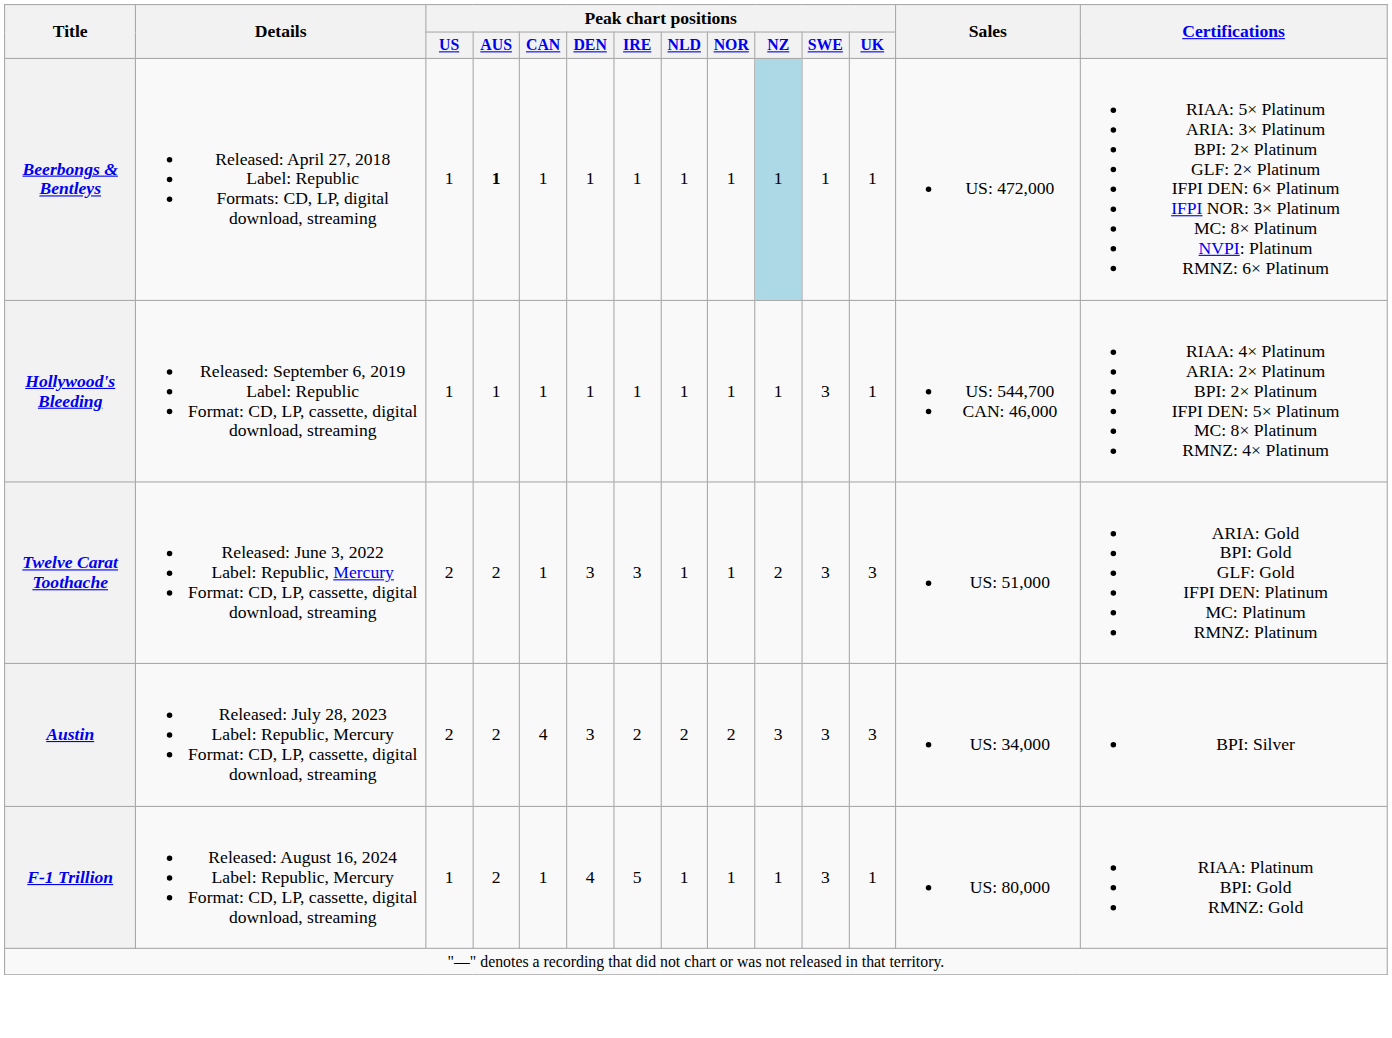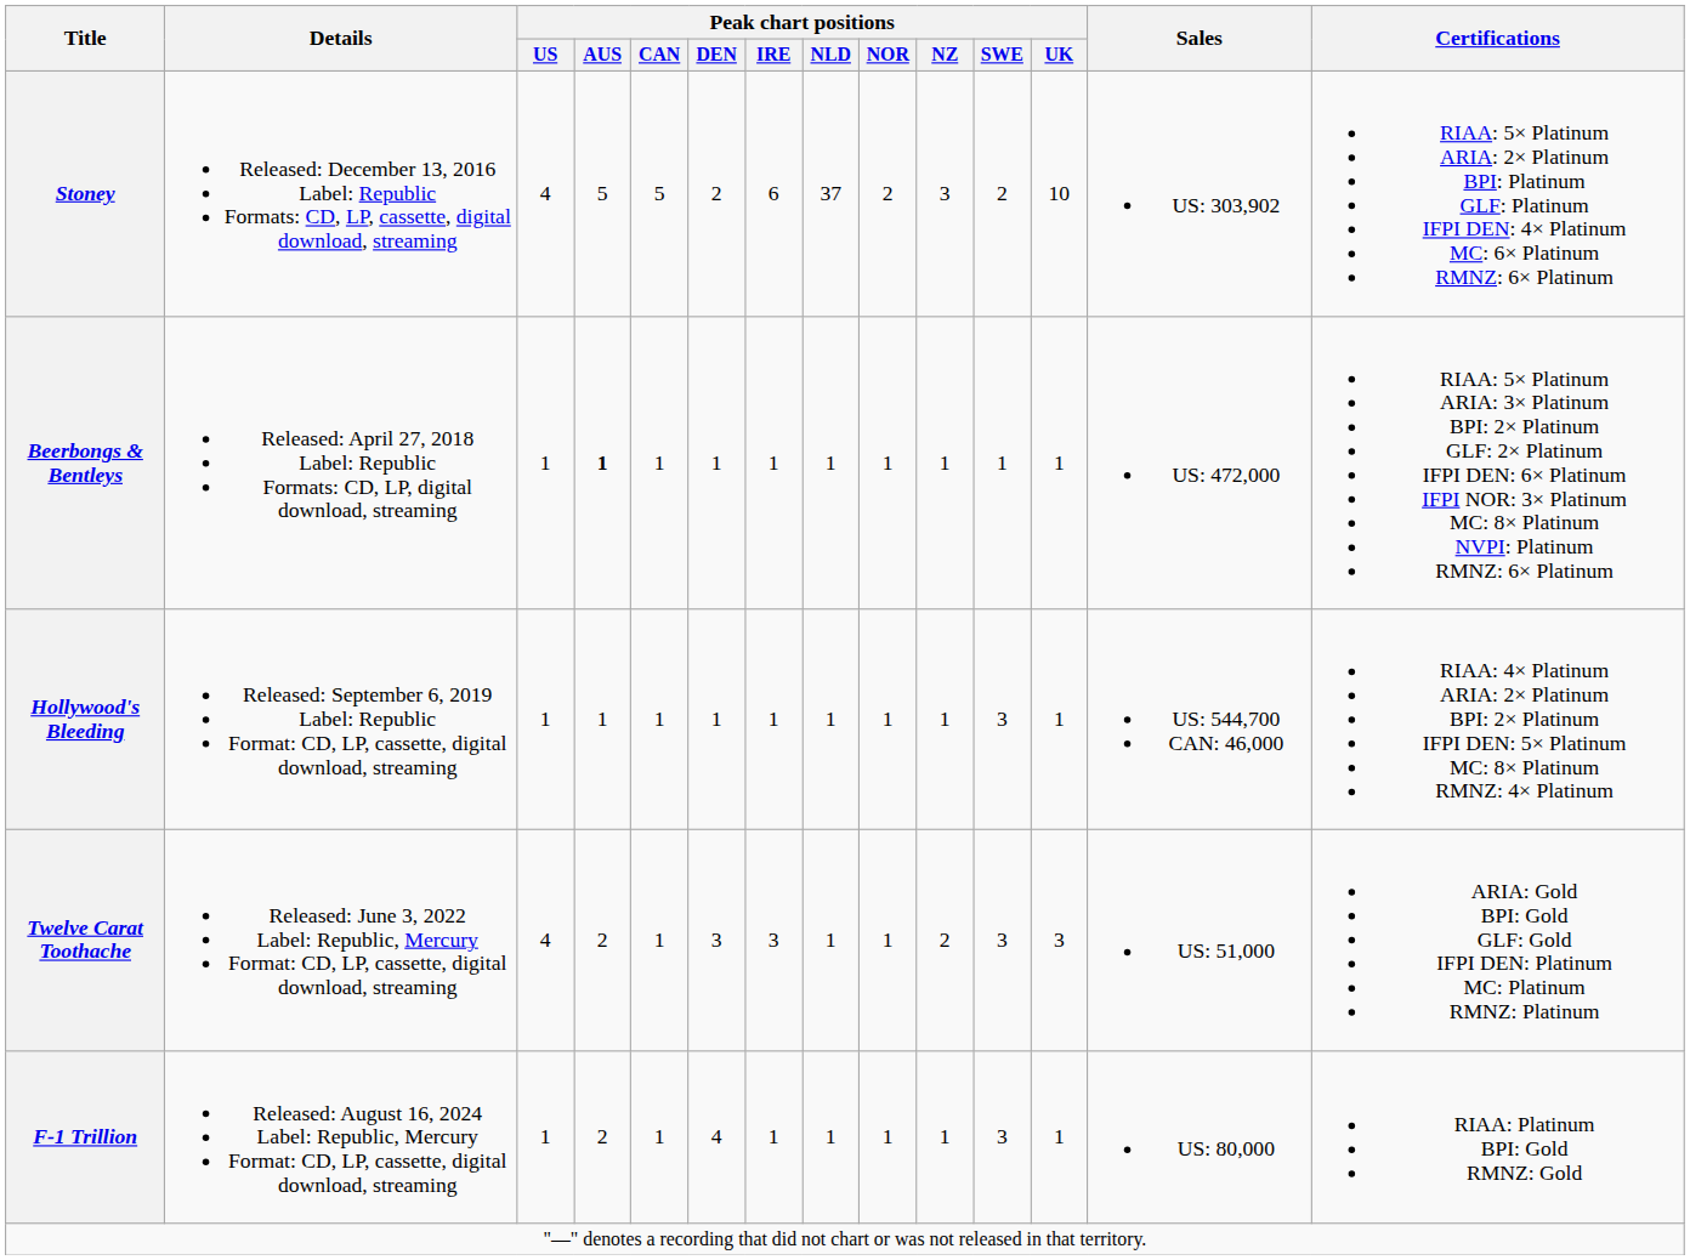+ row: Stoney | Released: December 13, 2016 Label: Republic Formats: CD, LP, cassette, digital download, streaming | 4 | 5 | 5 | 2 | 6 | 37 | 2 | 3 | 2 | 10 | US: 303,902 | RIAA: 5× Platinum ARIA: 2× Platinum BPI: Platinum GLF: Platinum IFPI DEN: 4× Platinum MC: 6× Platinum RMNZ: 6× Platinum
Beerbongs & Bentleys | Peak chart positions / NZ: lightblue background -> no background
Twelve Carat Toothache | Peak chart positions / US: 2 -> 4
- row: Austin | Released: July 28, 2023 Label: Republic, Mercury Format: CD, LP, cassette, digital download, streaming | 2 | 2 | 4 | 3 | 2 | 2 | 2 | 3 | 3 | 3 | US: 34,000 | BPI: Silver
F-1 Trillion | Peak chart positions / IRE: 5 -> 1
